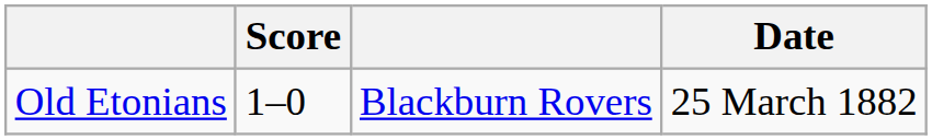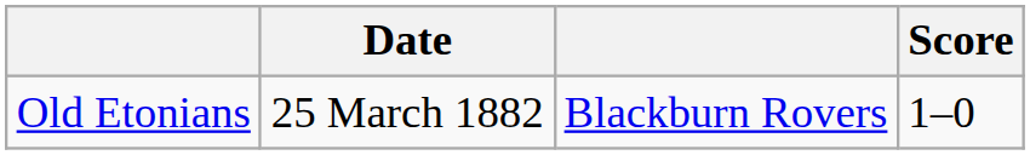columns swapped: Score <-> Date
